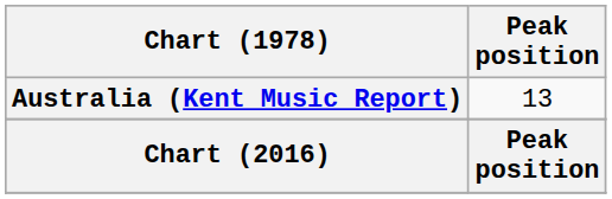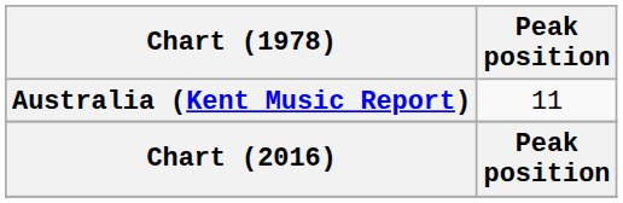Australia (Kent Music Report) | Peak position: 13 -> 11
